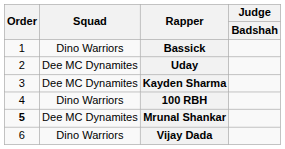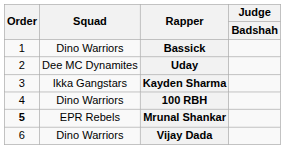Kayden Sharma | Squad: Dee MC Dynamites -> Ikka Gangstars
Mrunal Shankar | Squad: Dee MC Dynamites -> EPR Rebels
